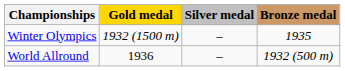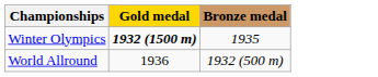- column: Silver medal | – | –
Winter Olympics | Gold medal: normal -> bold
